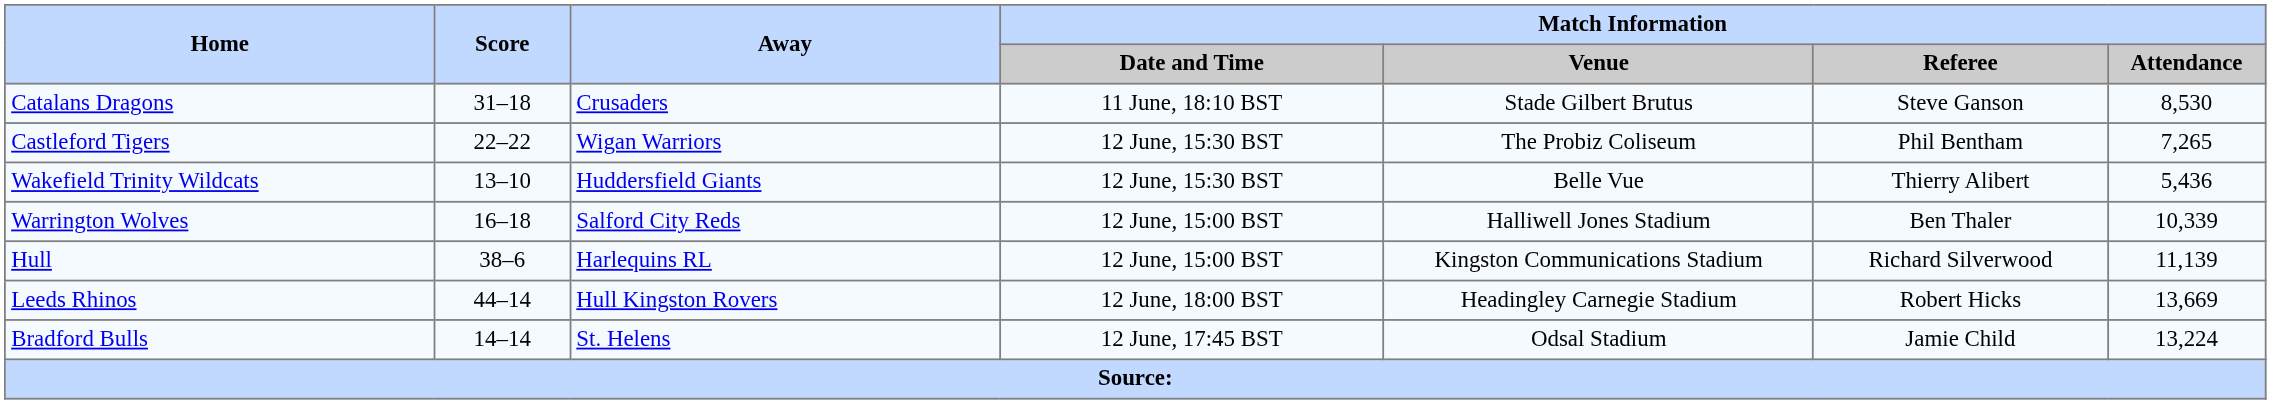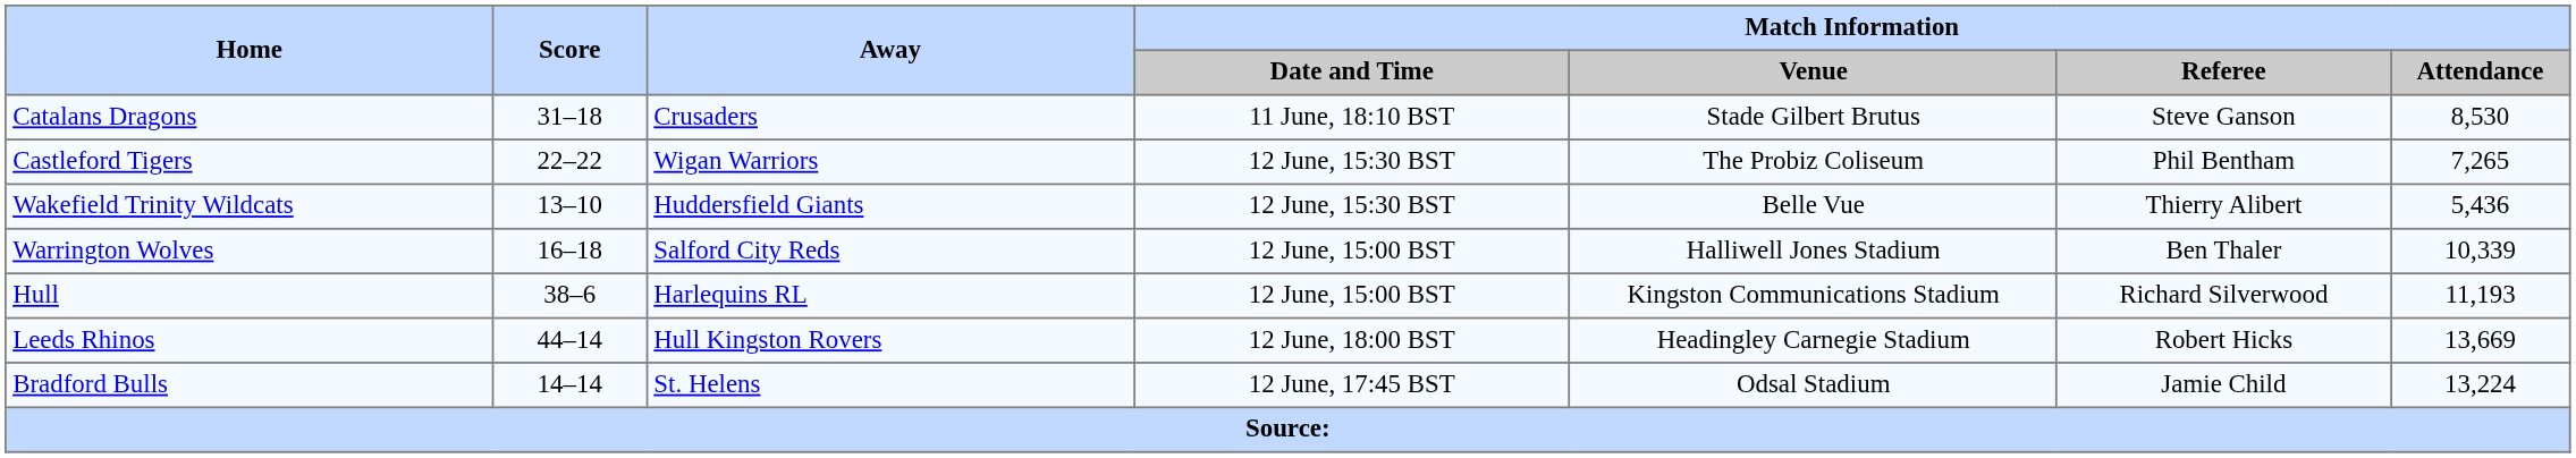Hull | Match Information / Attendance: 11,139 -> 11,193
